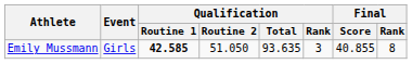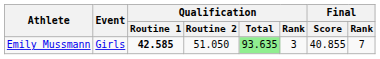Emily Mussmann | Qualification / Total: no background -> lightgreen background
Emily Mussmann | Final / Rank: 8 -> 7
